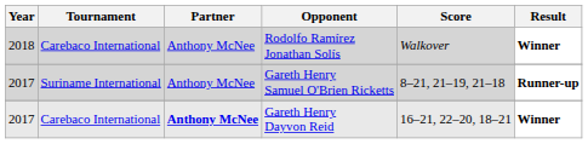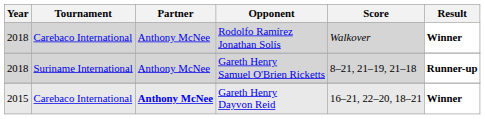Gareth Henry Samuel O'Brien Ricketts | Year: 2017 -> 2018
Gareth Henry Dayvon Reid | Year: 2017 -> 2015
